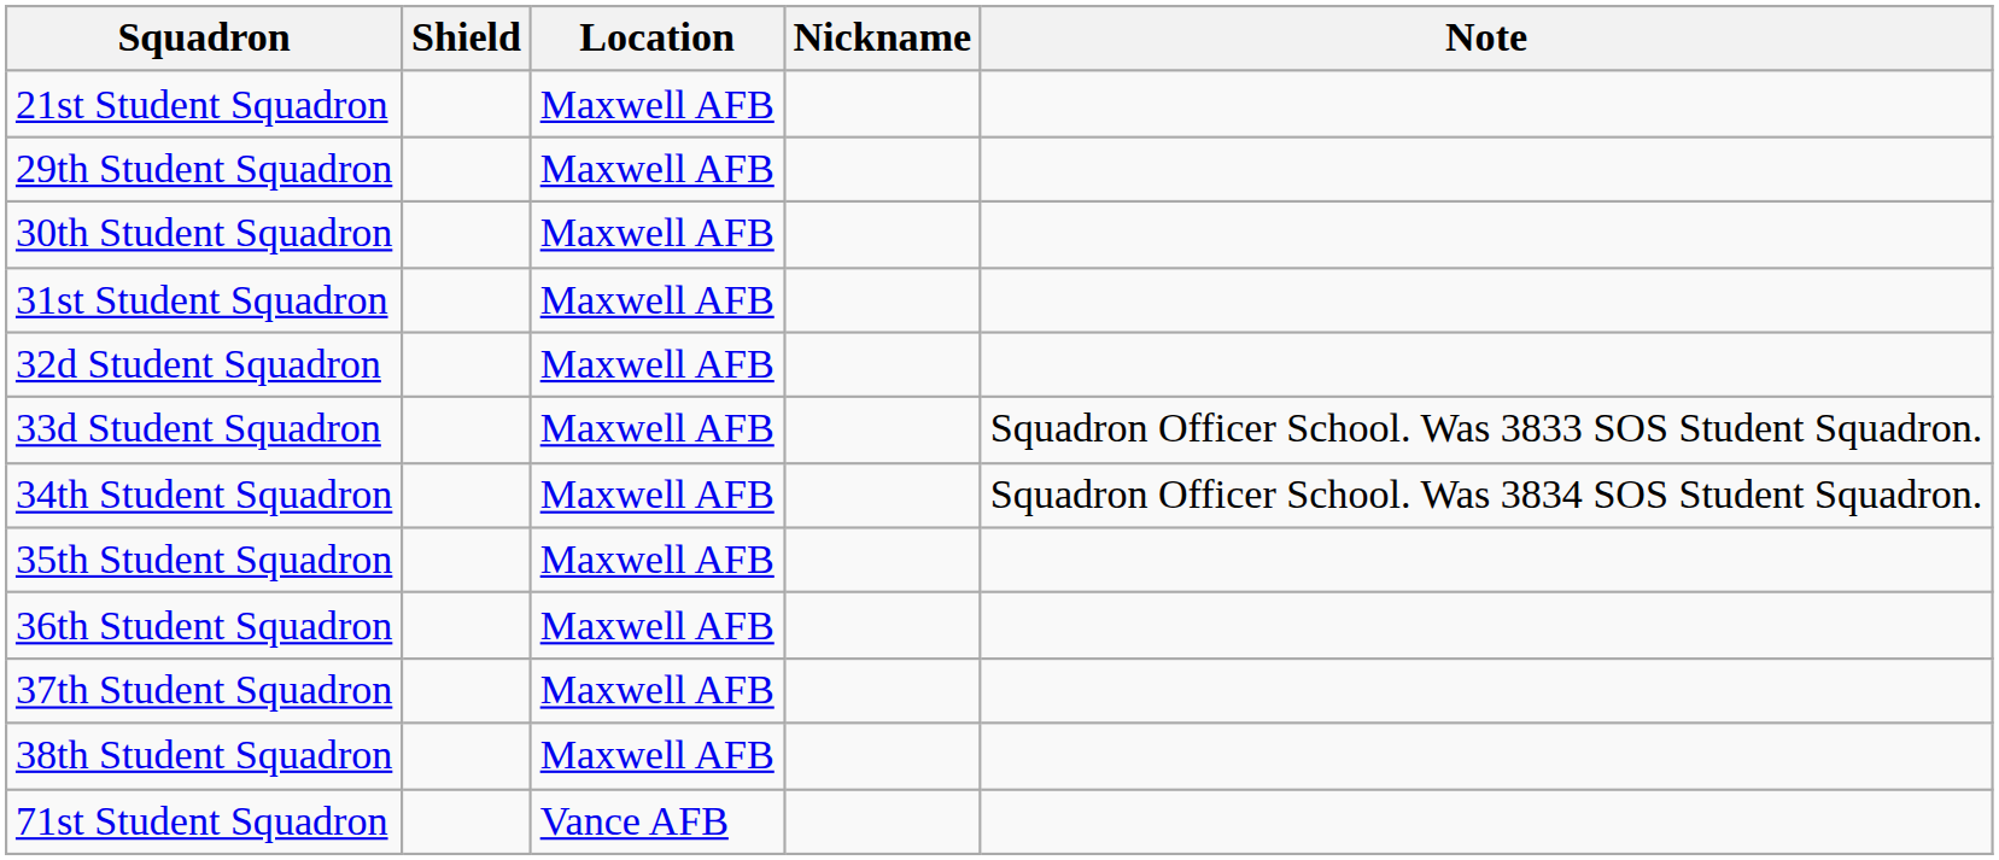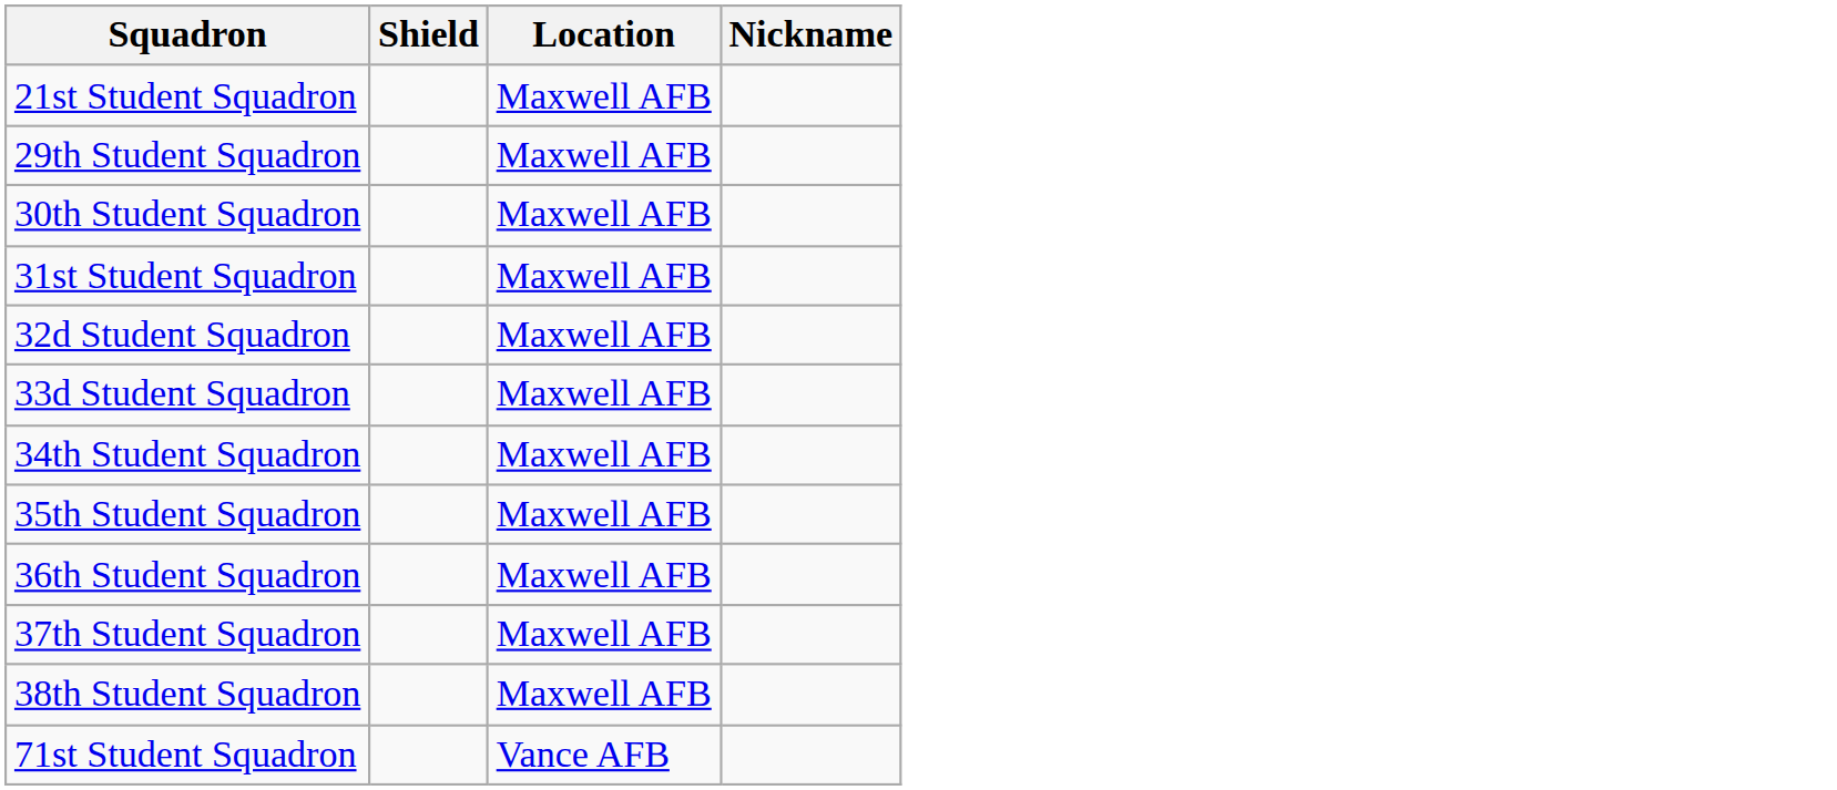- column: Note | Squadron Officer School. Was 3833 SOS Student Squadron. | Squadron Officer School. Was 3834 SOS Student Squadron.
